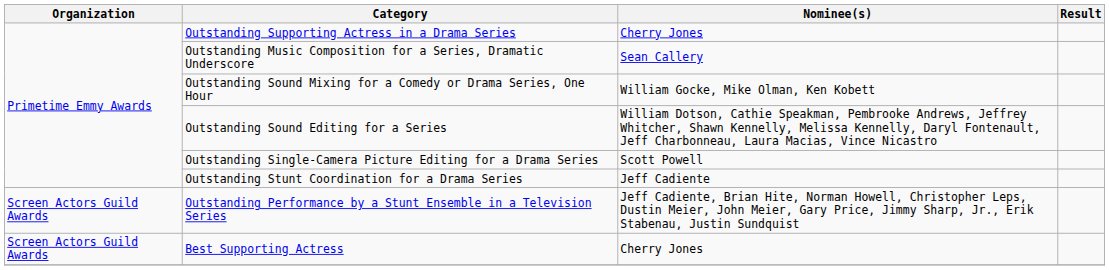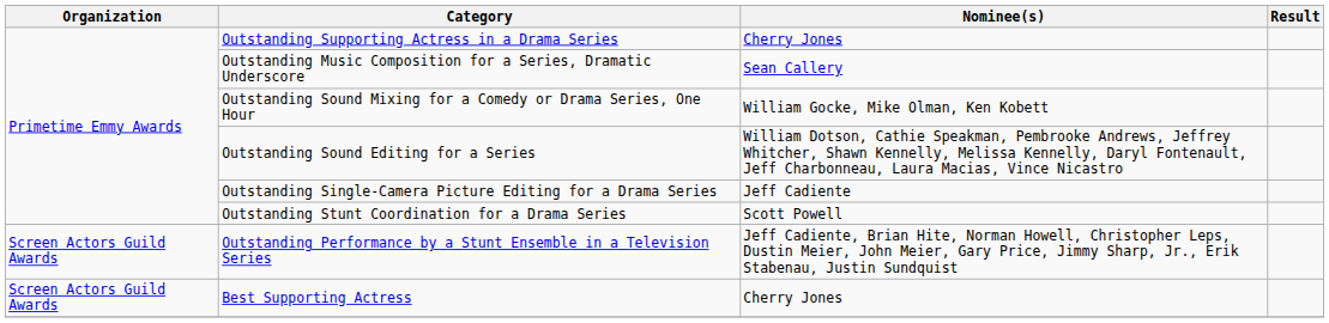Outstanding Single-Camera Picture Editing for a Drama Series | Nominee(s): Scott Powell -> Jeff Cadiente
Outstanding Stunt Coordination for a Drama Series | Nominee(s): Jeff Cadiente -> Scott Powell
